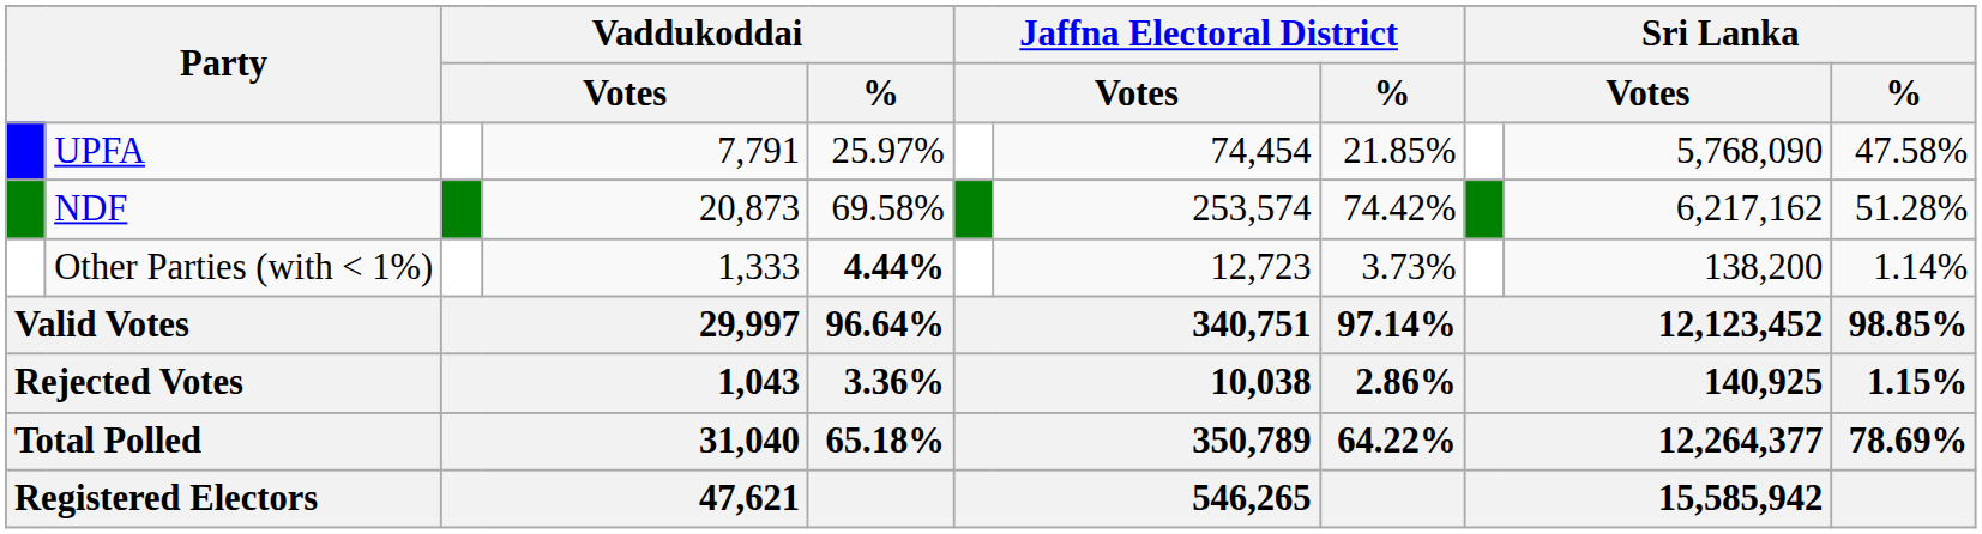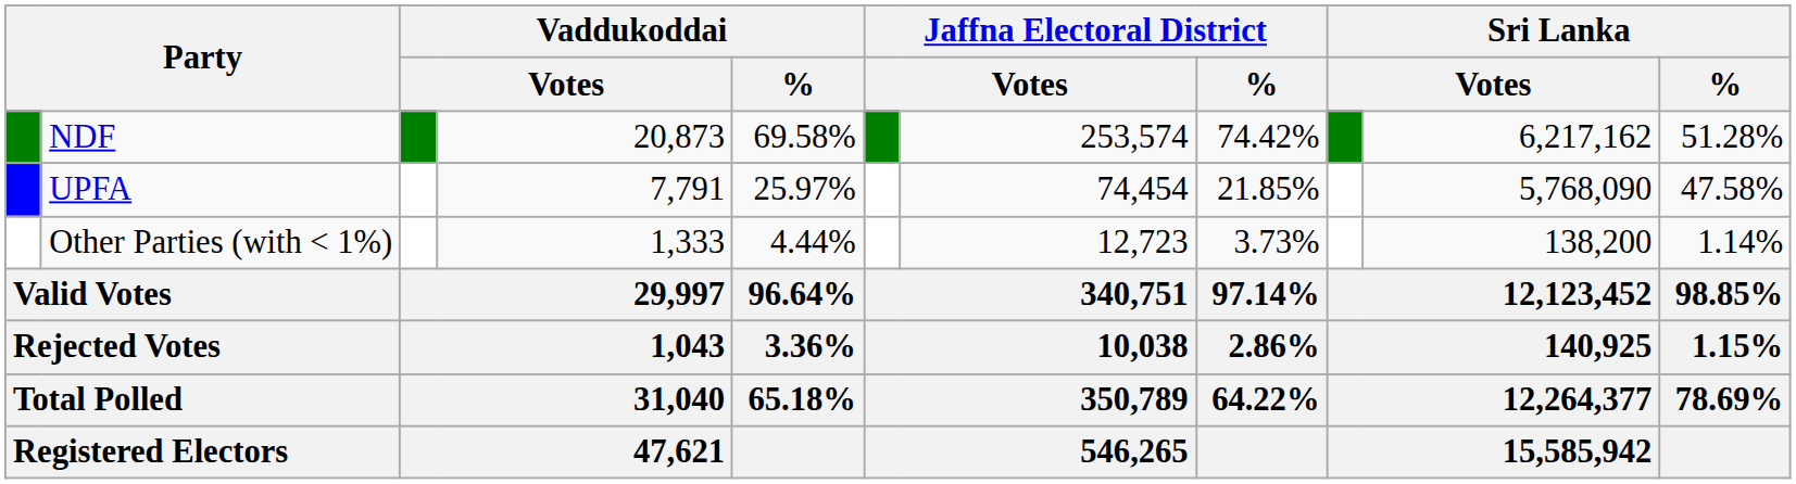rows swapped: NDF <-> UPFA
Other Parties (with < 1%) | Vaddukoddai / %: bold -> normal
